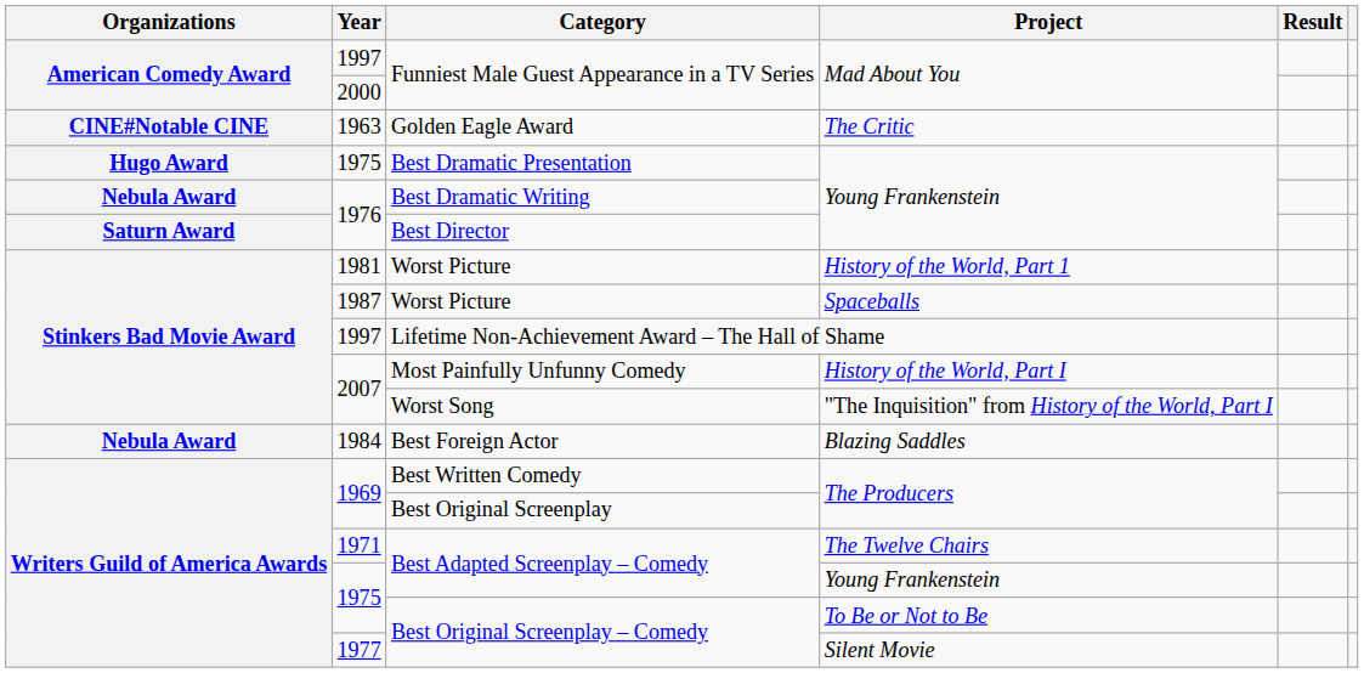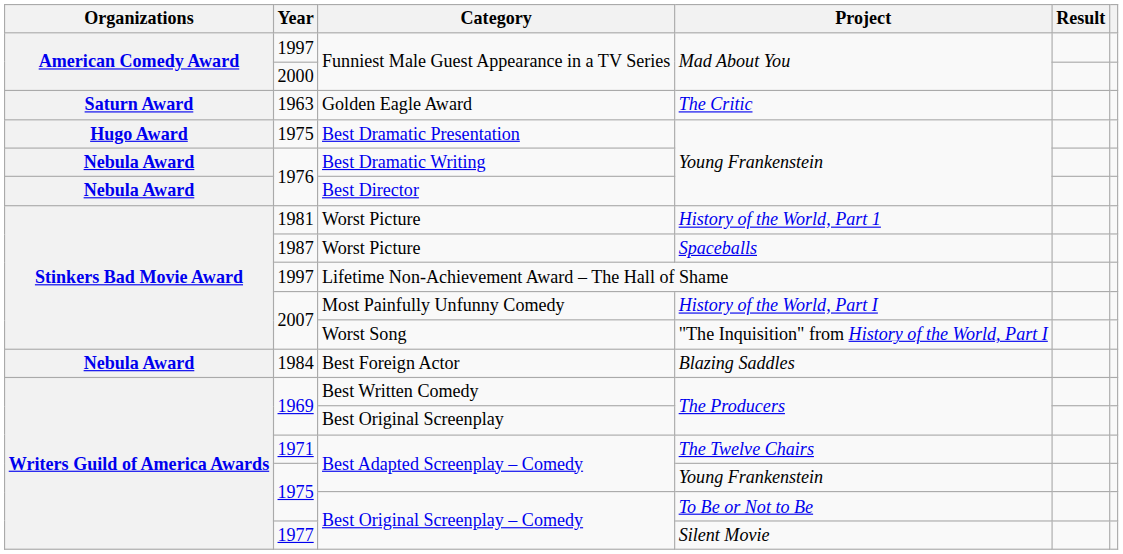Golden Eagle Award | Organizations: CINE#Notable CINE -> Saturn Award
Best Director | Organizations: Saturn Award -> Nebula Award
